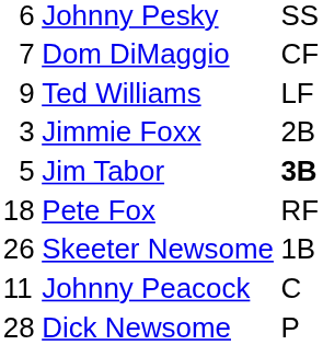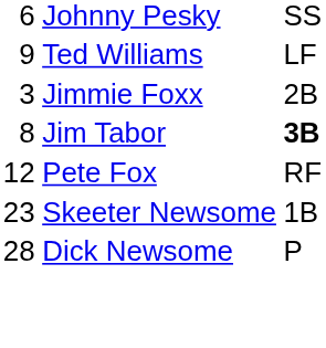- row: 7 | Dom DiMaggio | CF
Jim Tabor | column 1: 5 -> 8
Pete Fox | column 1: 18 -> 12
Skeeter Newsome | column 1: 26 -> 23
- row: 11 | Johnny Peacock | C
